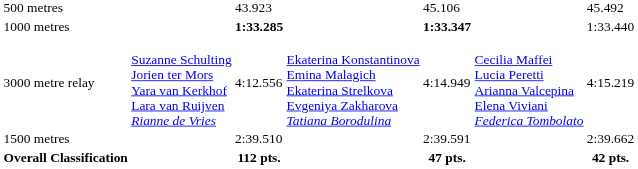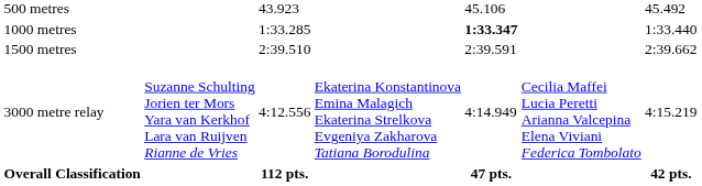1000 metres | column 3: bold -> normal
rows swapped: 1500 metres <-> 3000 metre relay
